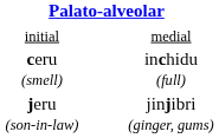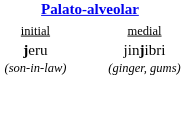- row: ceru (smell) | inchidu (full)
